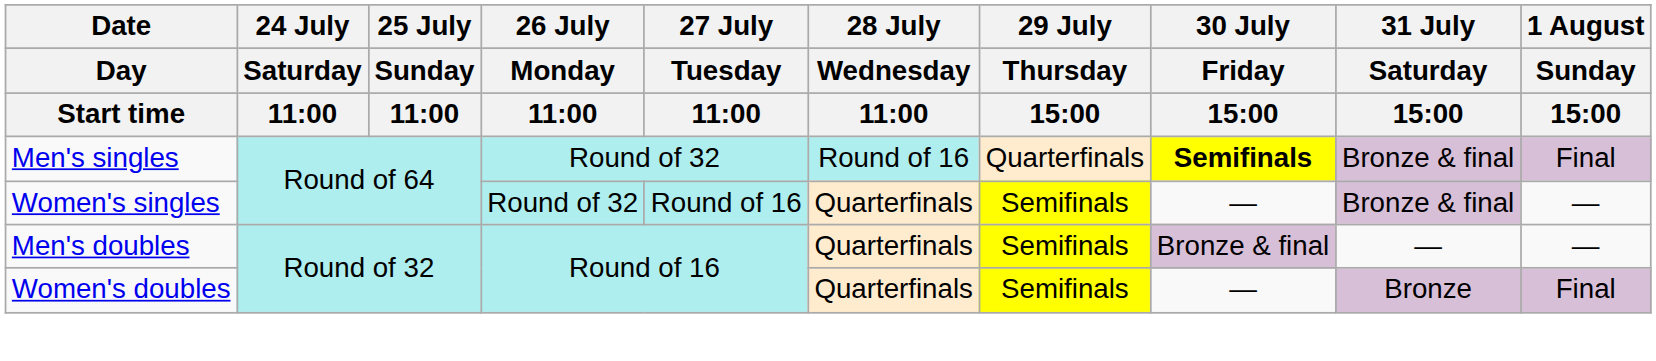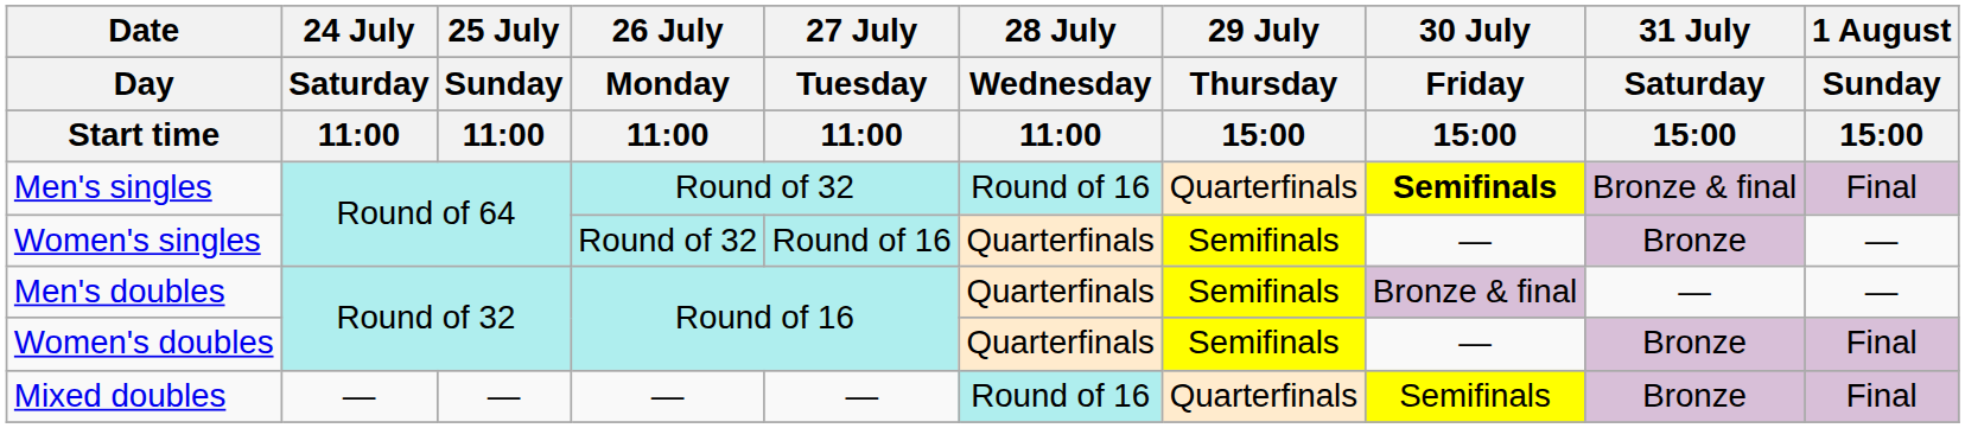Women's singles | 31 July / Saturday / 15:00: Bronze & final -> Bronze
+ row: Mixed doubles | — | — | — | — | Round of 16 | Quarterfinals | Semifinals | Bronze | Final
